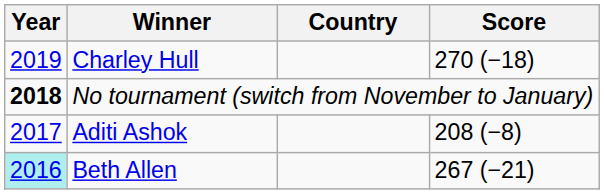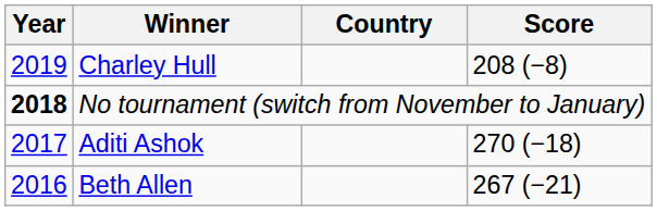Charley Hull | Score: 270 (−18) -> 208 (−8)
Aditi Ashok | Score: 208 (−8) -> 270 (−18)
Beth Allen | Year: paleturquoise background -> no background
